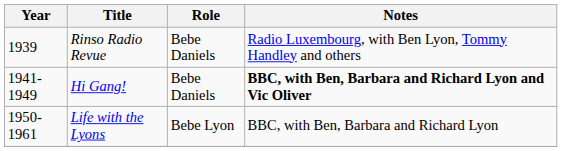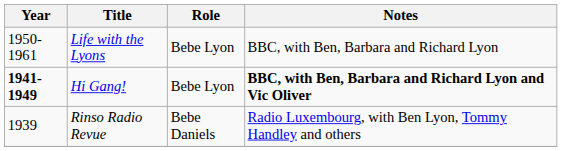rows swapped: Rinso Radio Revue <-> Life with the Lyons
Hi Gang! | Year: normal -> bold
Hi Gang! | Role: Bebe Daniels -> Bebe Lyon
